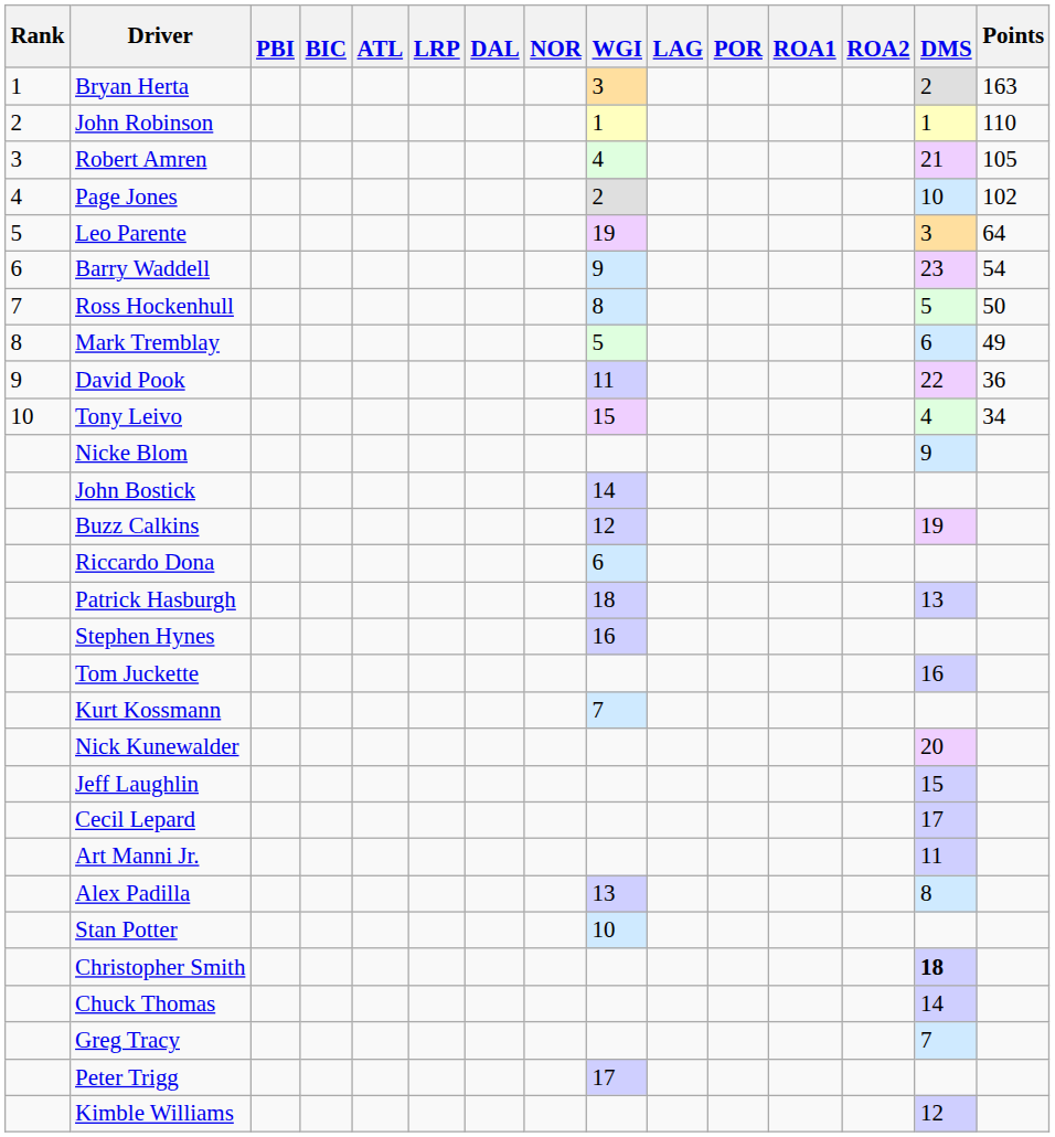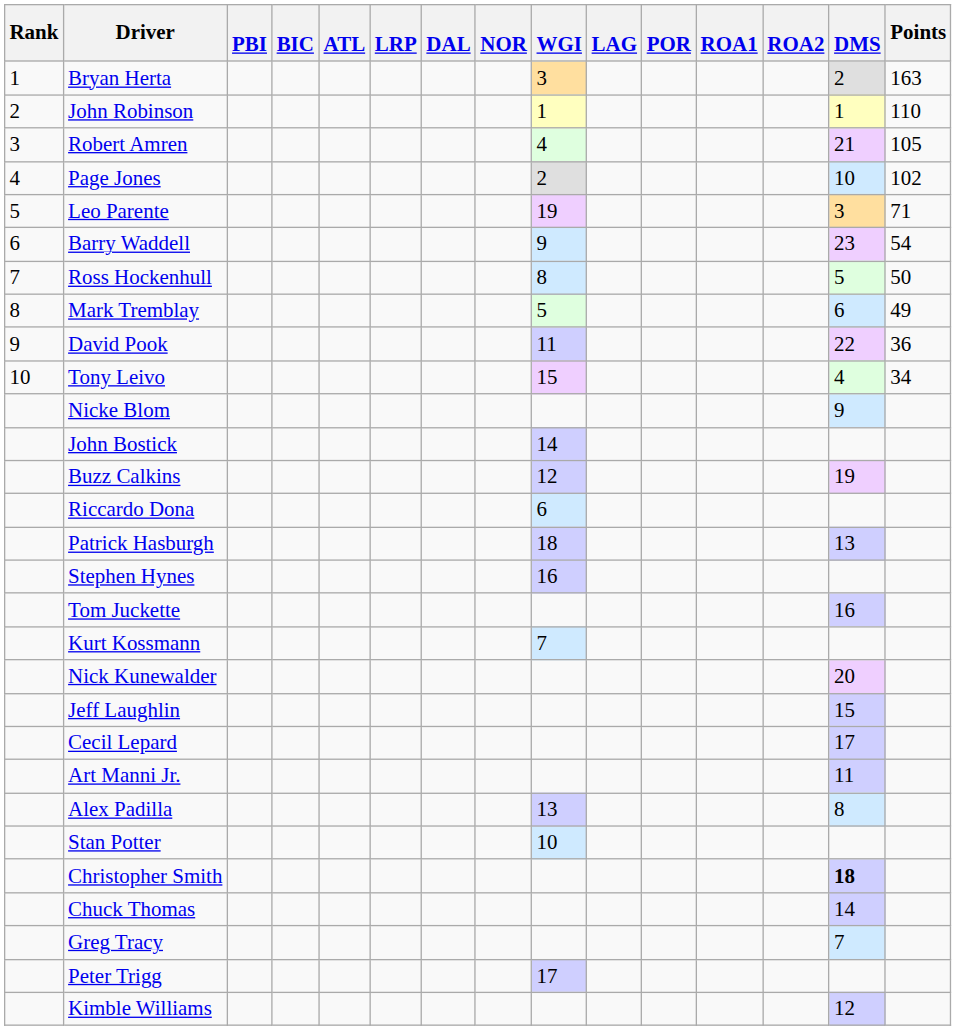Leo Parente | Points: 64 -> 71
